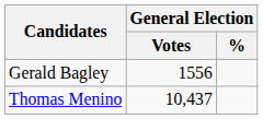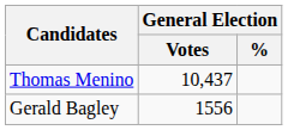rows swapped: Thomas Menino <-> Gerald Bagley
